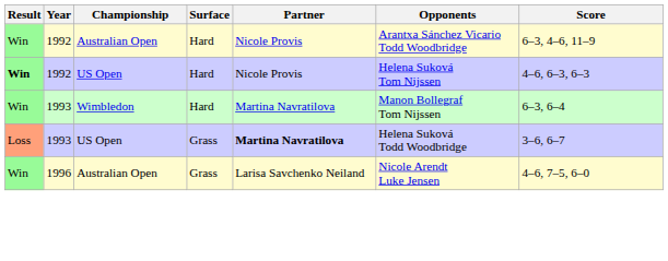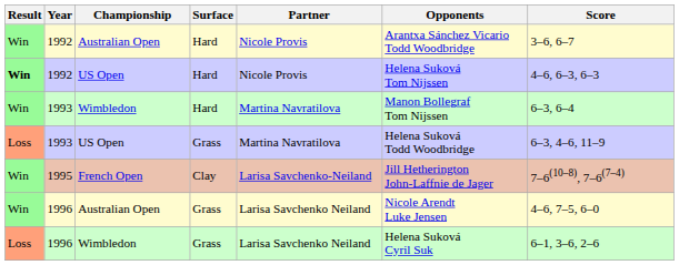1992 / Australian Open | Score: 6–3, 4–6, 11–9 -> 3–6, 6–7
1993 / US Open | Partner: bold -> normal
1993 / US Open | Score: 3–6, 6–7 -> 6–3, 4–6, 11–9
+ row: Win | 1995 | French Open | Clay | Larisa Savchenko-Neiland | Jill Hetherington John-Laffnie de Jager | 7–6(10–8), 7–6(7–4)
+ row: Loss | 1996 | Wimbledon | Grass | Larisa Savchenko Neiland | Helena Suková Cyril Suk | 6–1, 3–6, 2–6
